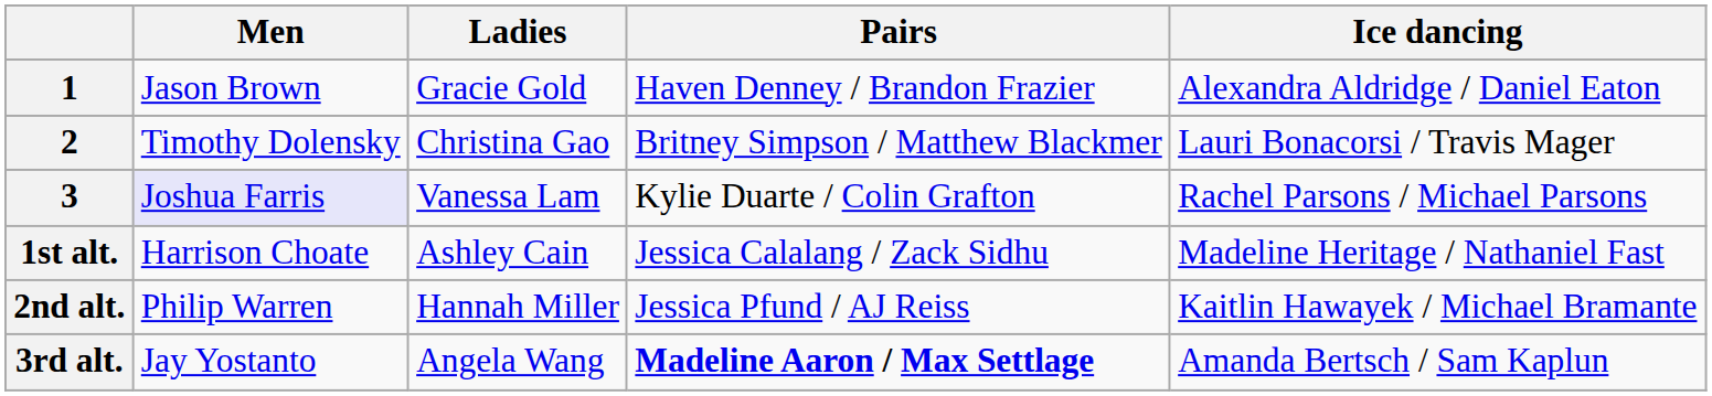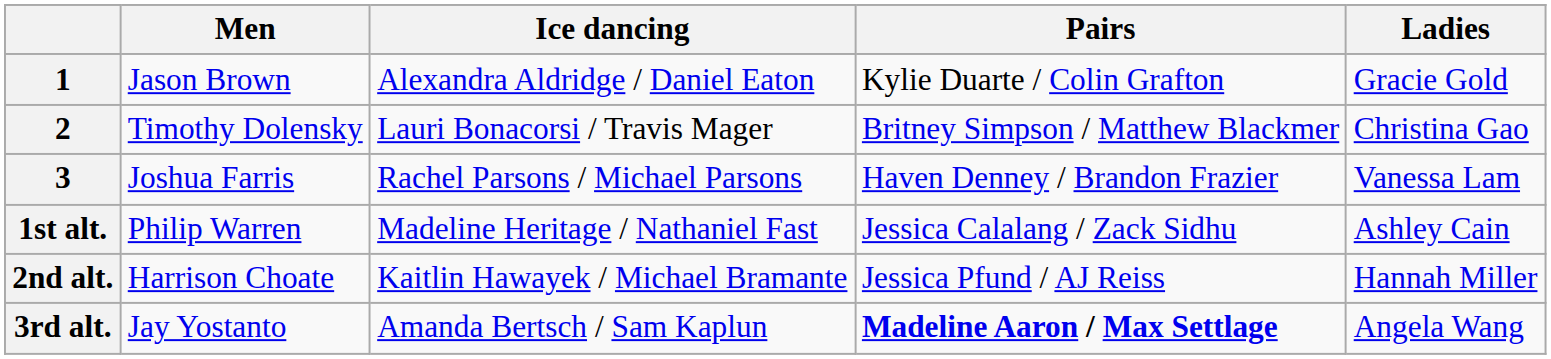columns swapped: Ladies <-> Ice dancing
1 | Pairs: Haven Denney / Brandon Frazier -> Kylie Duarte / Colin Grafton
3 | Men: lavender background -> no background
3 | Pairs: Kylie Duarte / Colin Grafton -> Haven Denney / Brandon Frazier
1st alt. | Men: Harrison Choate -> Philip Warren
2nd alt. | Men: Philip Warren -> Harrison Choate
